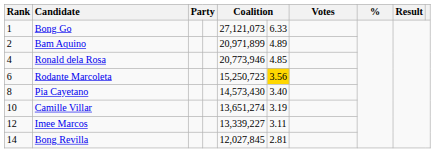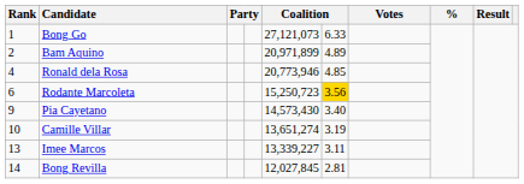Pia Cayetano | Rank: 8 -> 9
Imee Marcos | Rank: 12 -> 13
